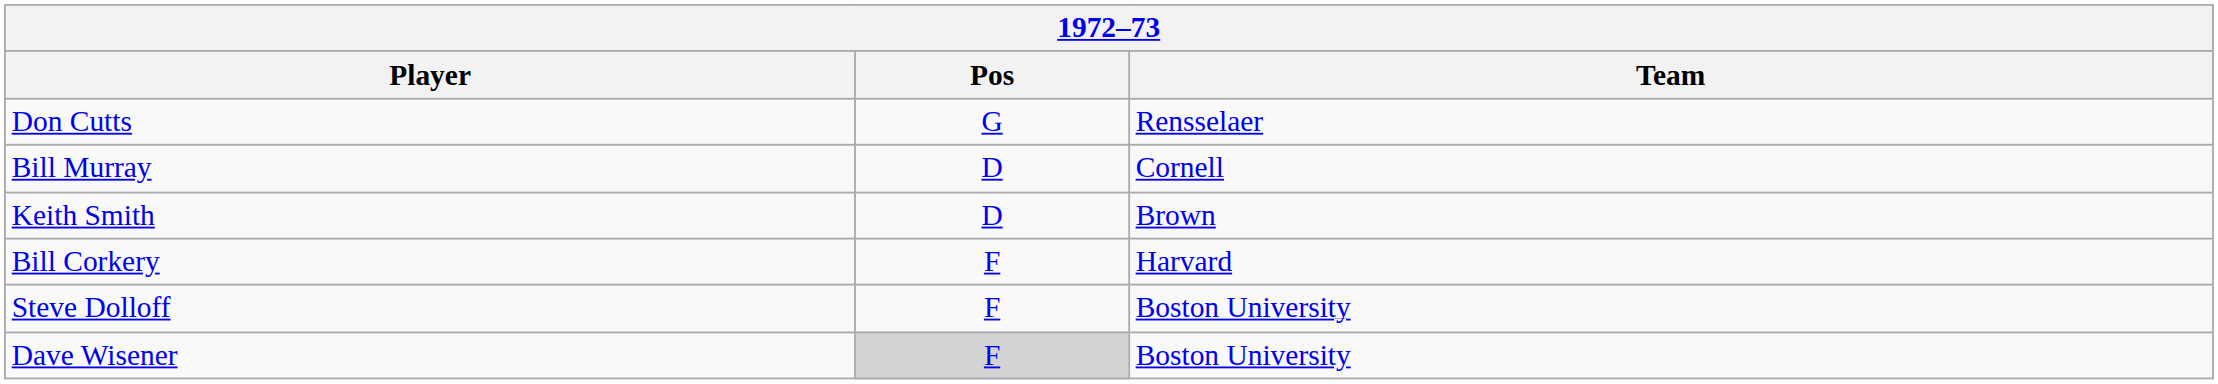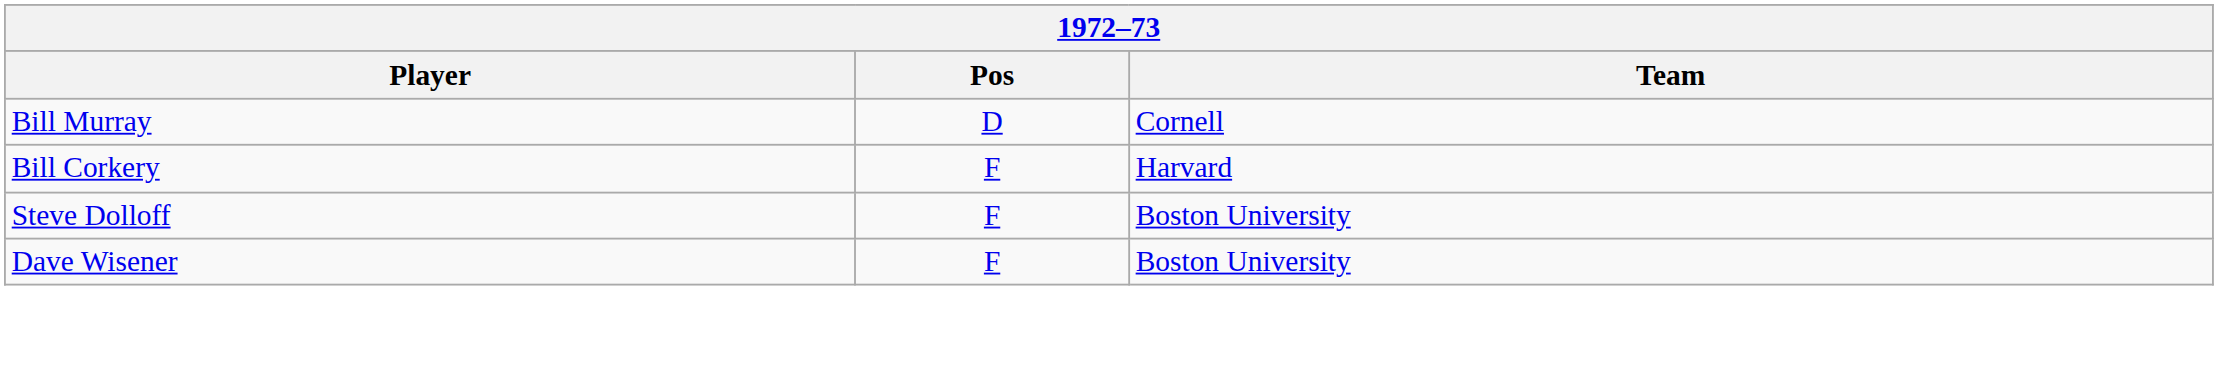- row: Don Cutts | G | Rensselaer
- row: Keith Smith | D | Brown
Dave Wisener | Pos: lightgrey background -> no background
